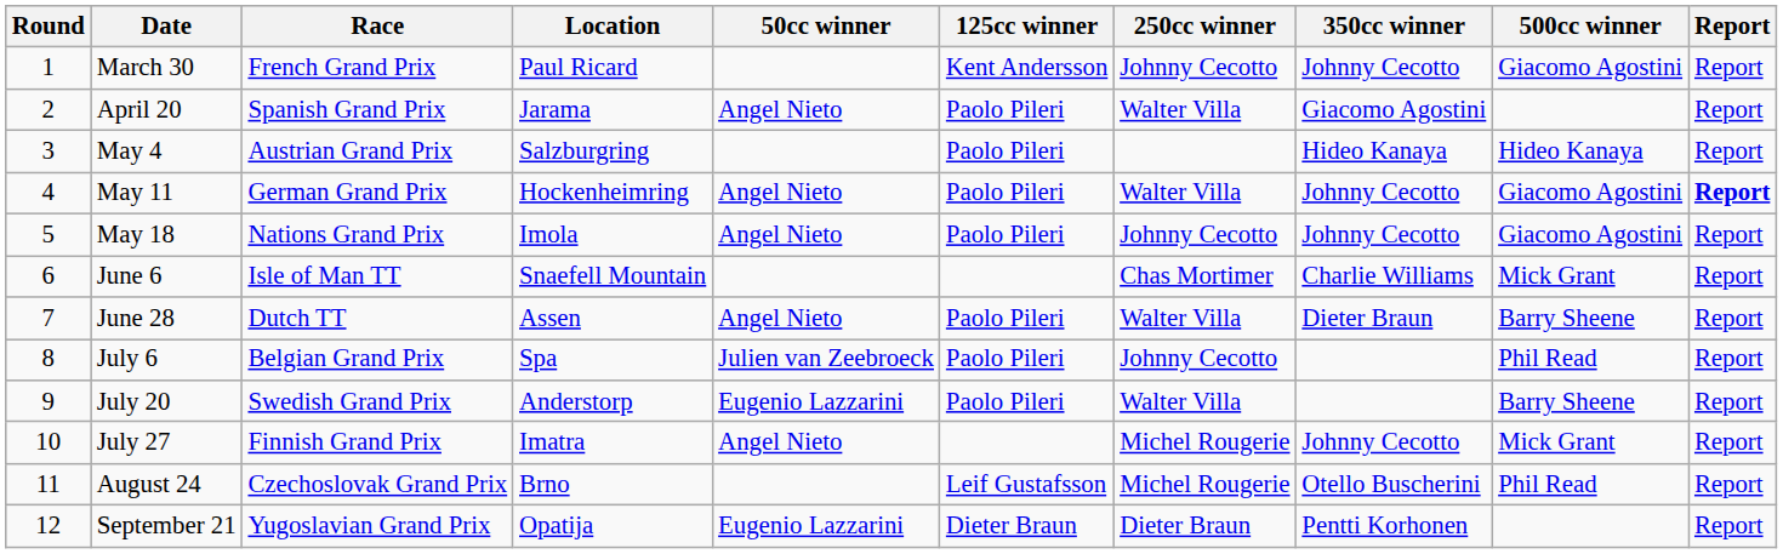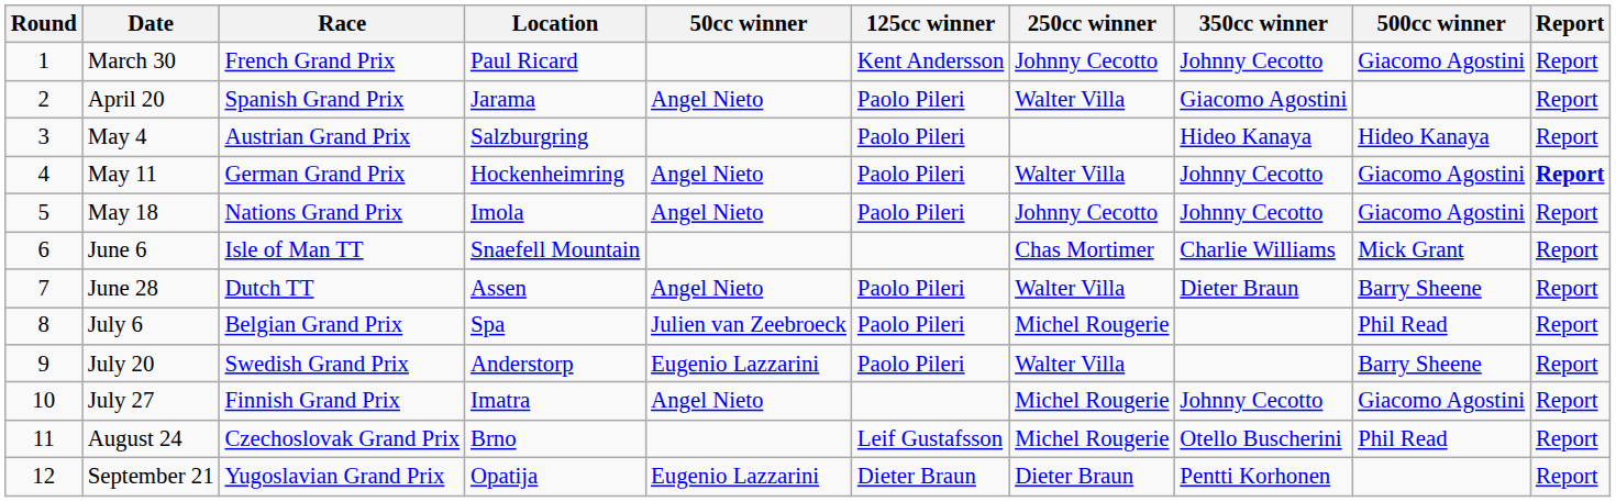July 6 | 250cc winner: Johnny Cecotto -> Michel Rougerie
July 27 | 500cc winner: Mick Grant -> Giacomo Agostini
